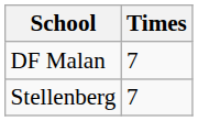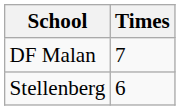Stellenberg | Times: 7 -> 6
